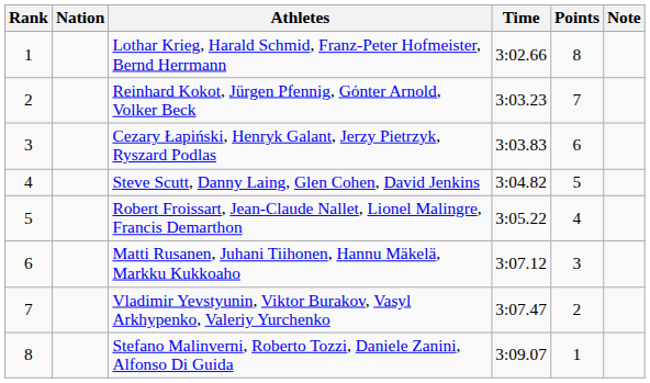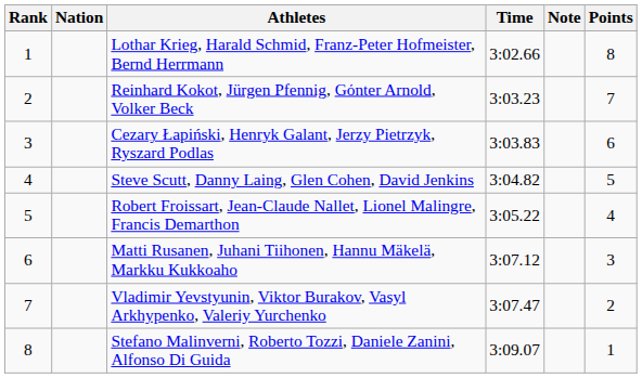columns swapped: Note <-> Points
